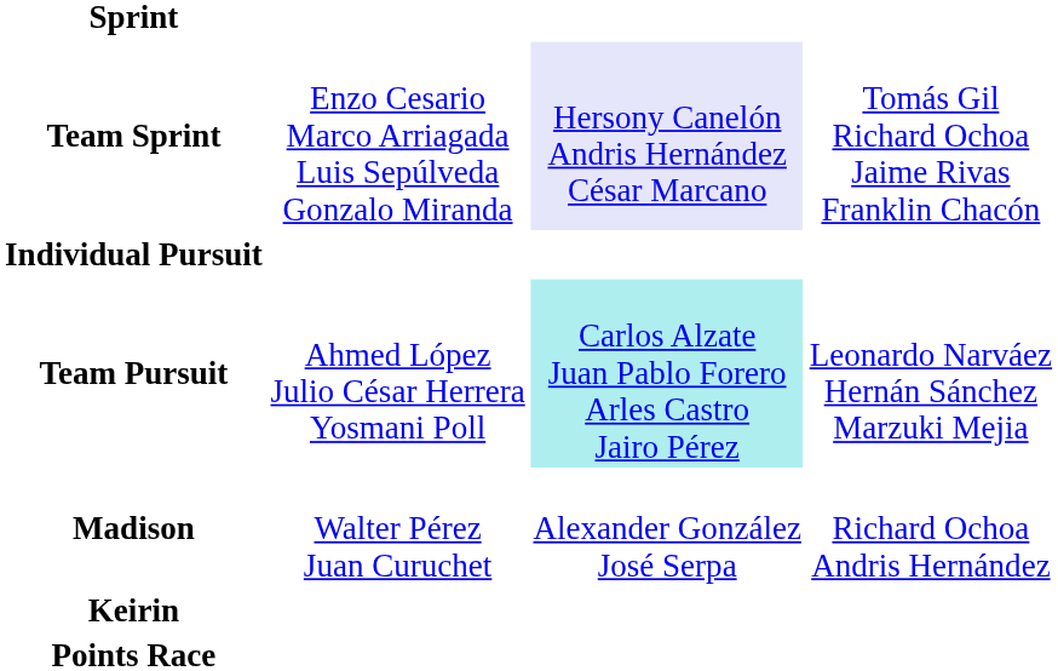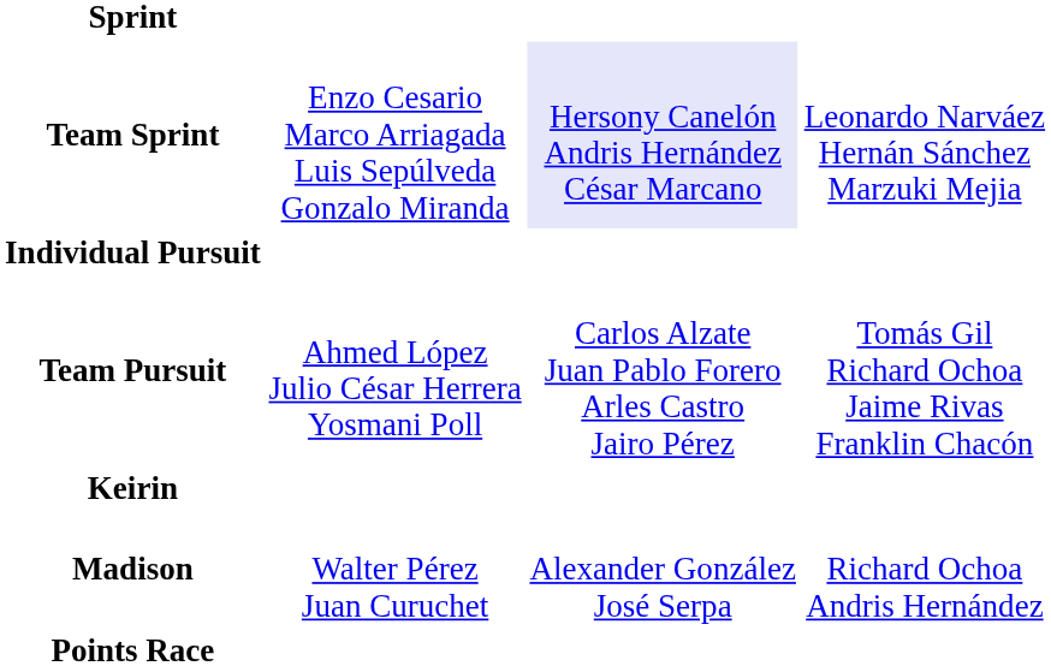Team Sprint | column 4: Tomás Gil Richard Ochoa Jaime Rivas Franklin Chacón -> Leonardo Narváez Hernán Sánchez Marzuki Mejia
Team Pursuit | column 3: paleturquoise background -> no background
Team Pursuit | column 4: Leonardo Narváez Hernán Sánchez Marzuki Mejia -> Tomás Gil Richard Ochoa Jaime Rivas Franklin Chacón
rows swapped: Madison <-> Keirin
